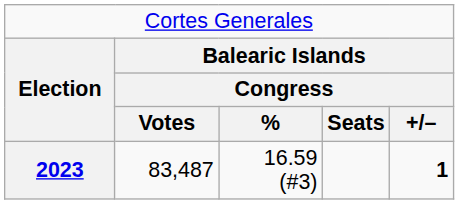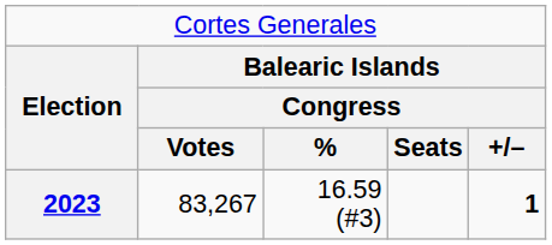2023 | column 2: 83,487 -> 83,267
